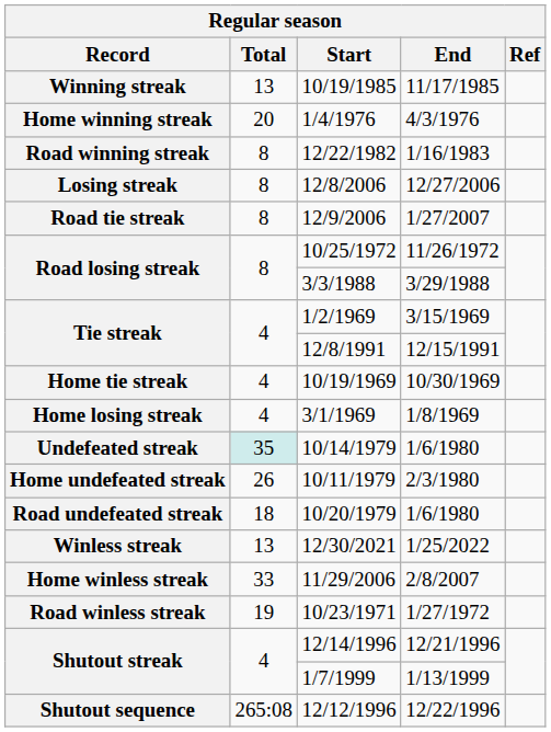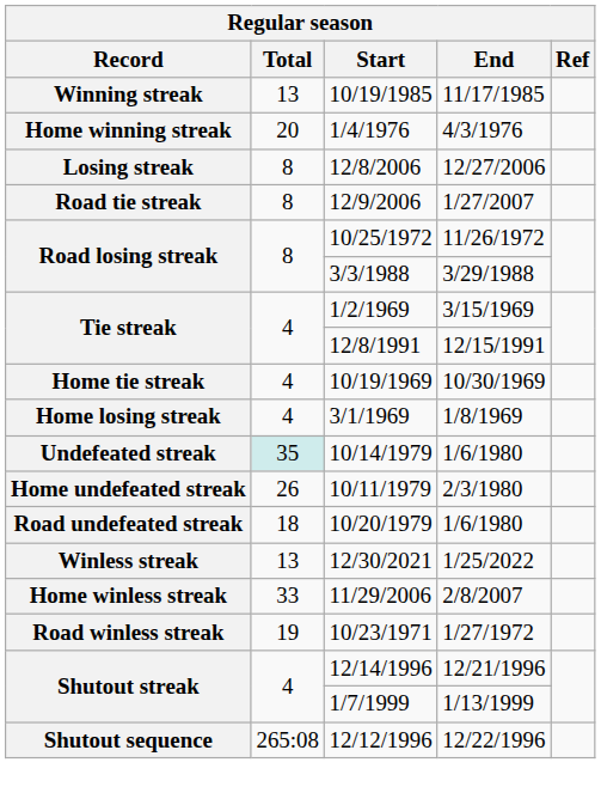- row: Road winning streak | 8 | 12/22/1982 | 1/16/1983
